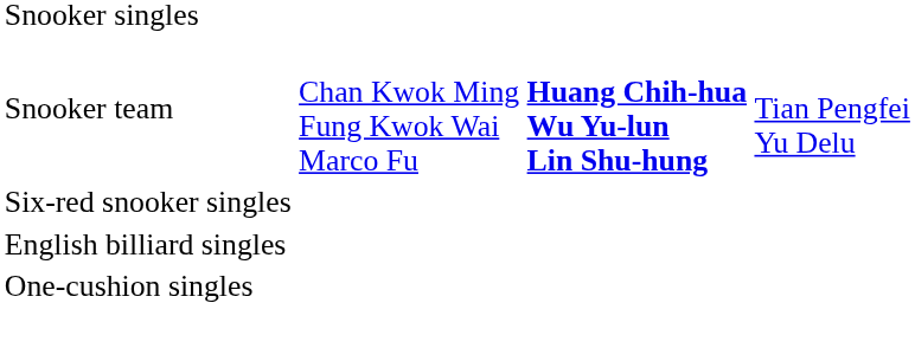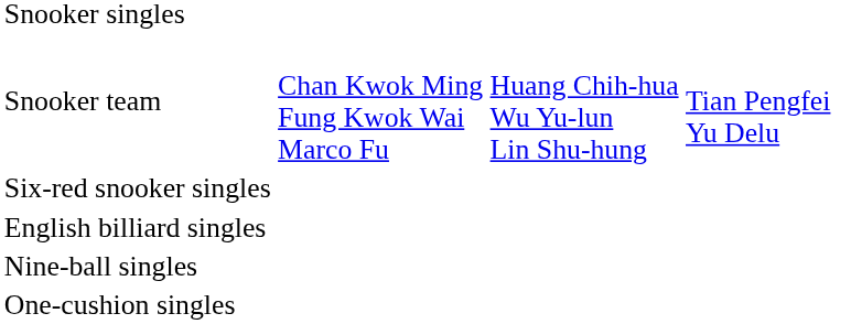Snooker team | column 3: bold -> normal
+ row: Nine-ball singles
